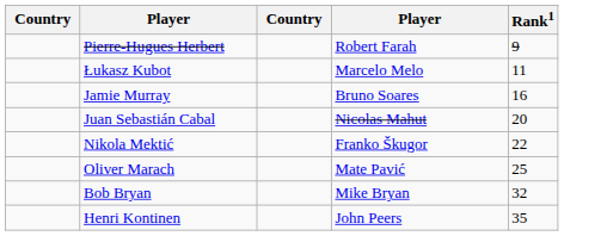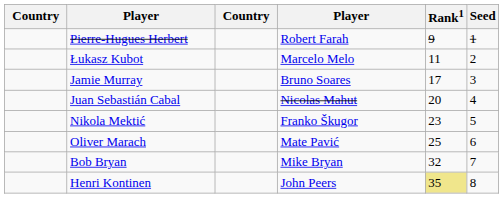+ column: Seed | 1 | 2 | 3 | 4 | 5 | 6 | 7 | 8
Jamie Murray | Rank1: 16 -> 17
Nikola Mektić | Rank1: 22 -> 23
Henri Kontinen | Rank1: no background -> khaki background
